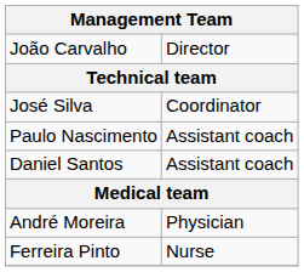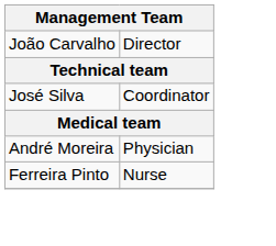- row: Paulo Nascimento | Assistant coach
- row: Daniel Santos | Assistant coach
